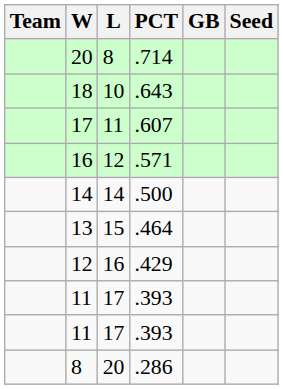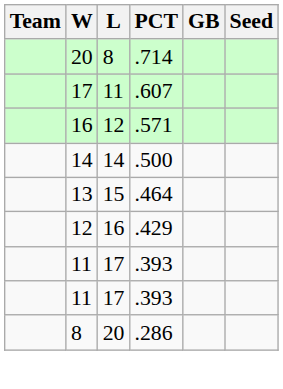- row: 18 | 10 | .643
